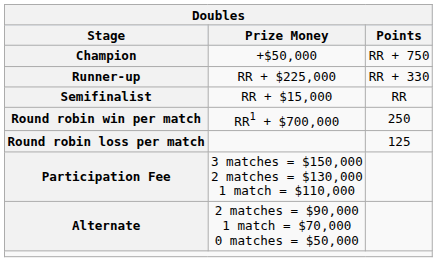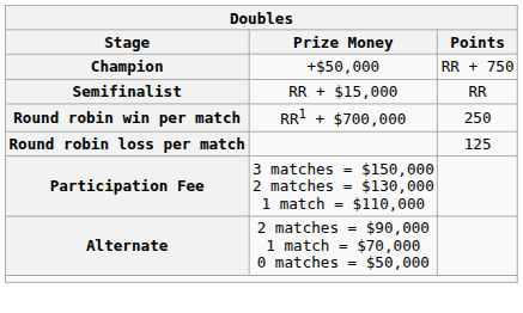- row: Runner-up | RR + $225,000 | RR + 330
